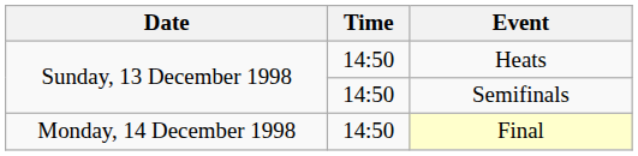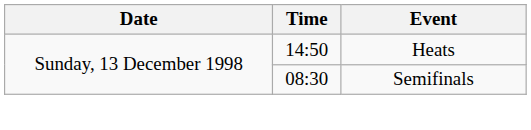Semifinals | Time: 14:50 -> 08:30
- row: Monday, 14 December 1998 | 14:50 | Final
